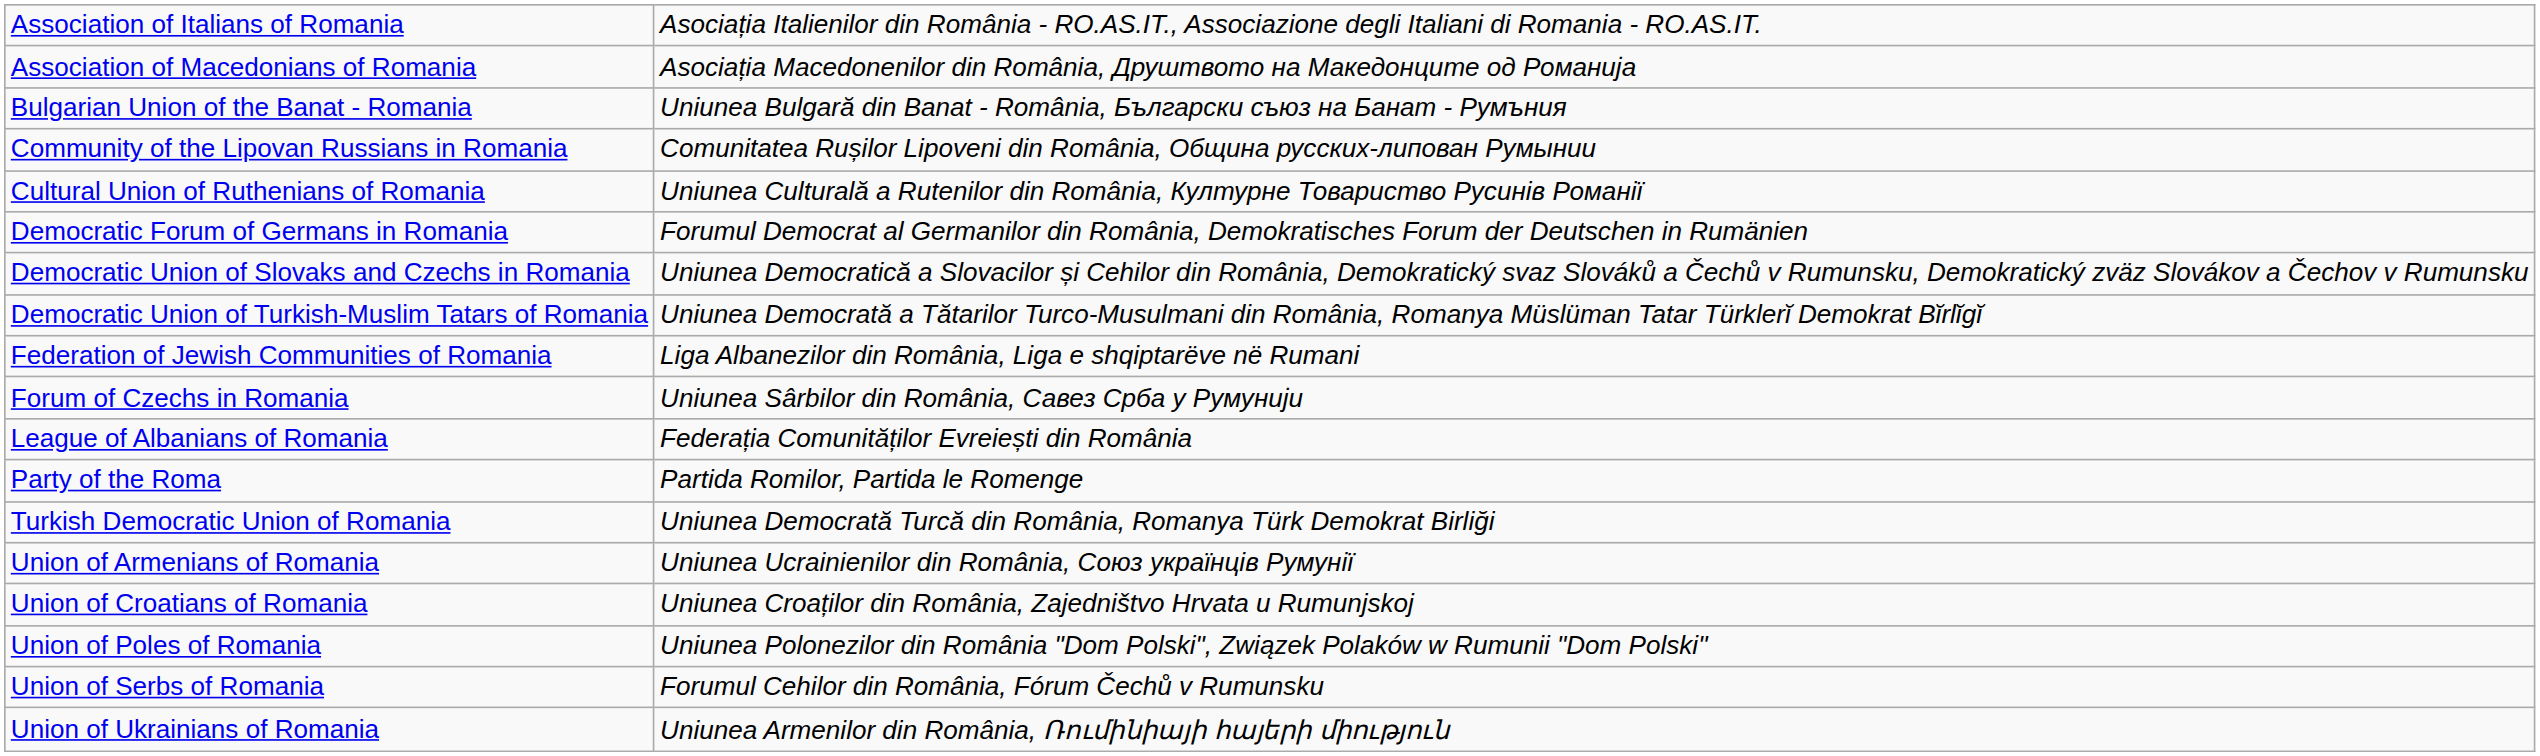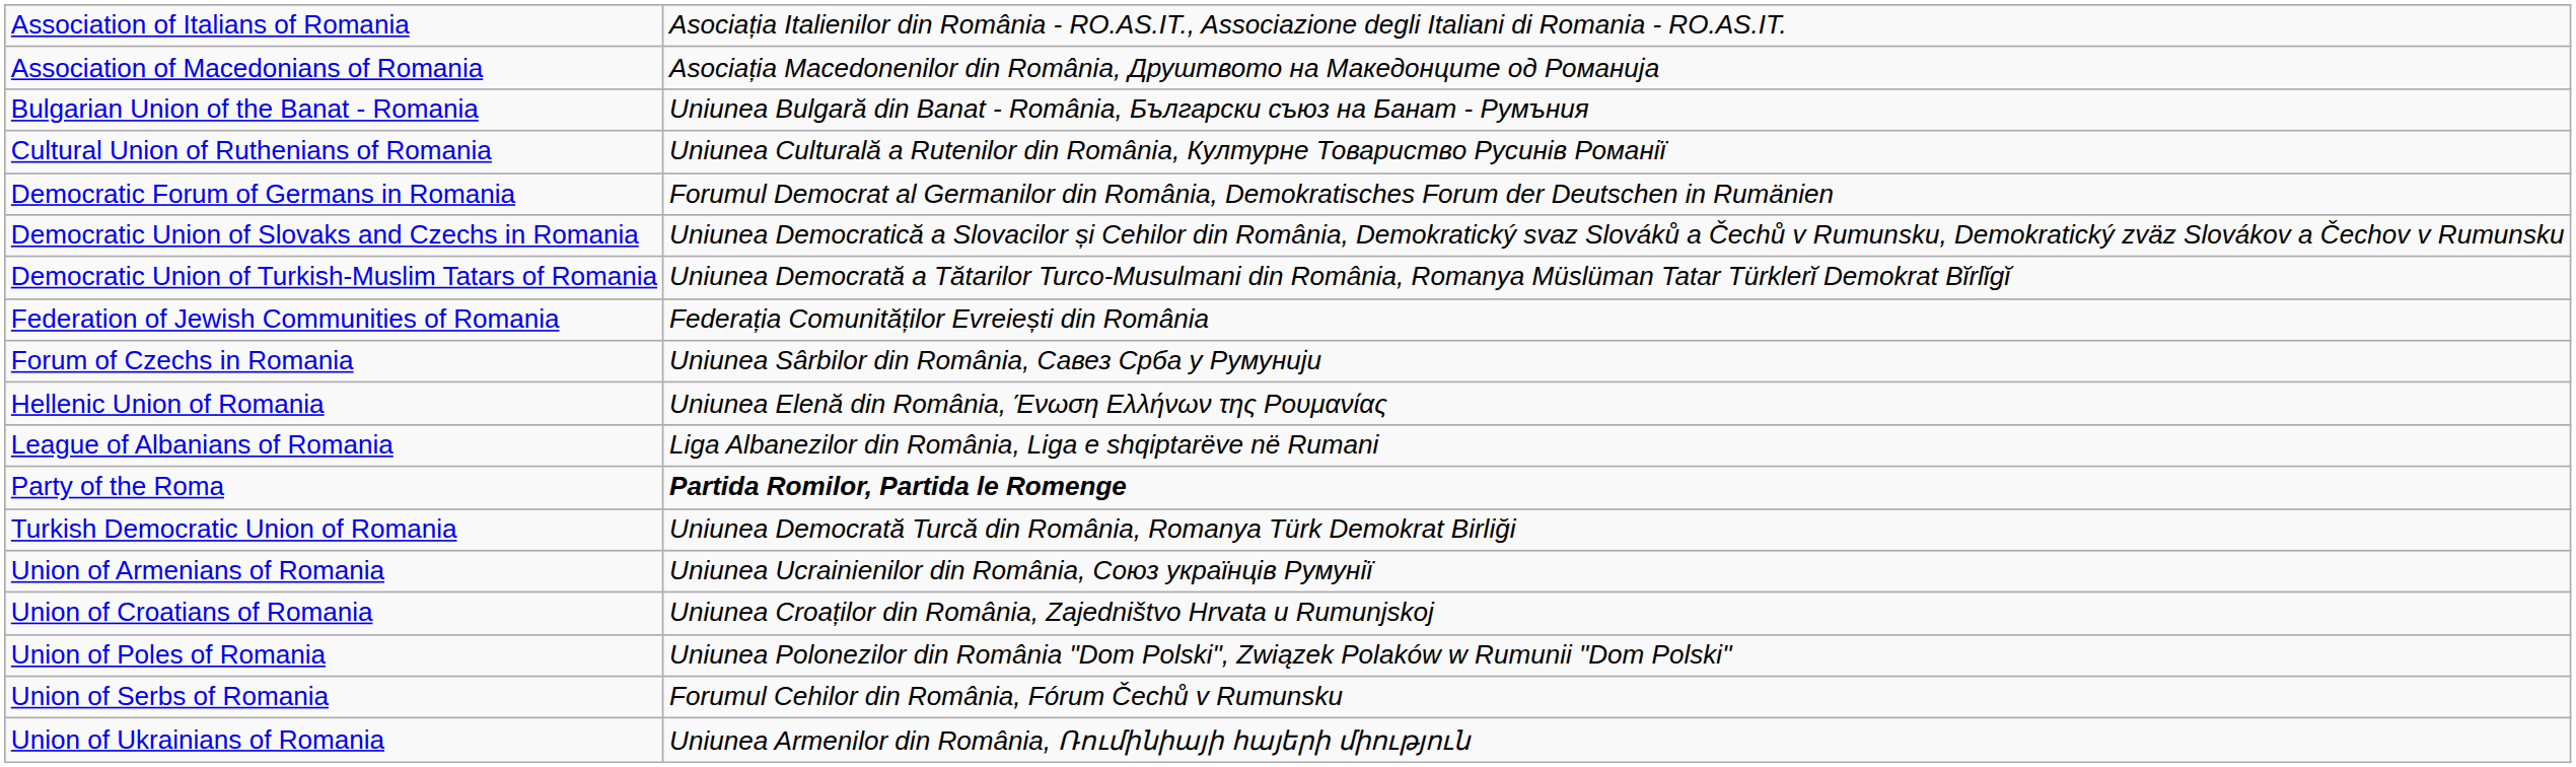- row: Community of the Lipovan Russians in Romania | Comunitatea Rușilor Lipoveni din România, Община русских-липован Румынии
Federation of Jewish Communities of Romania | column 2: Liga Albanezilor din România, Liga e shqiptarëve në Rumani -> Federația Comunităților Evreiești din România
+ row: Hellenic Union of Romania | Uniunea Elenă din România, Ένωση Ελλήνων της Ρουμανίας
League of Albanians of Romania | column 2: Federația Comunităților Evreiești din România -> Liga Albanezilor din România, Liga e shqiptarëve në Rumani
Party of the Roma | column 2: normal -> bold
